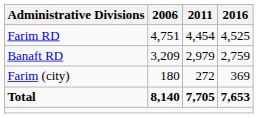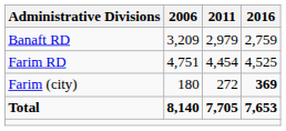rows swapped: Banaft RD <-> Farim RD
Farim (city) | 2016: normal -> bold
